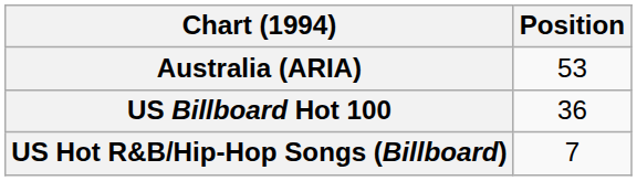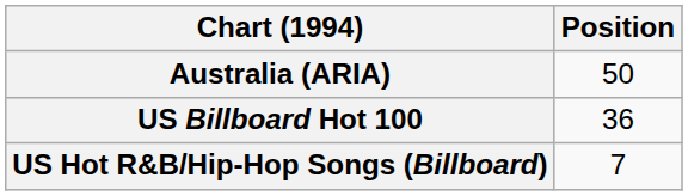Australia (ARIA) | Position: 53 -> 50
